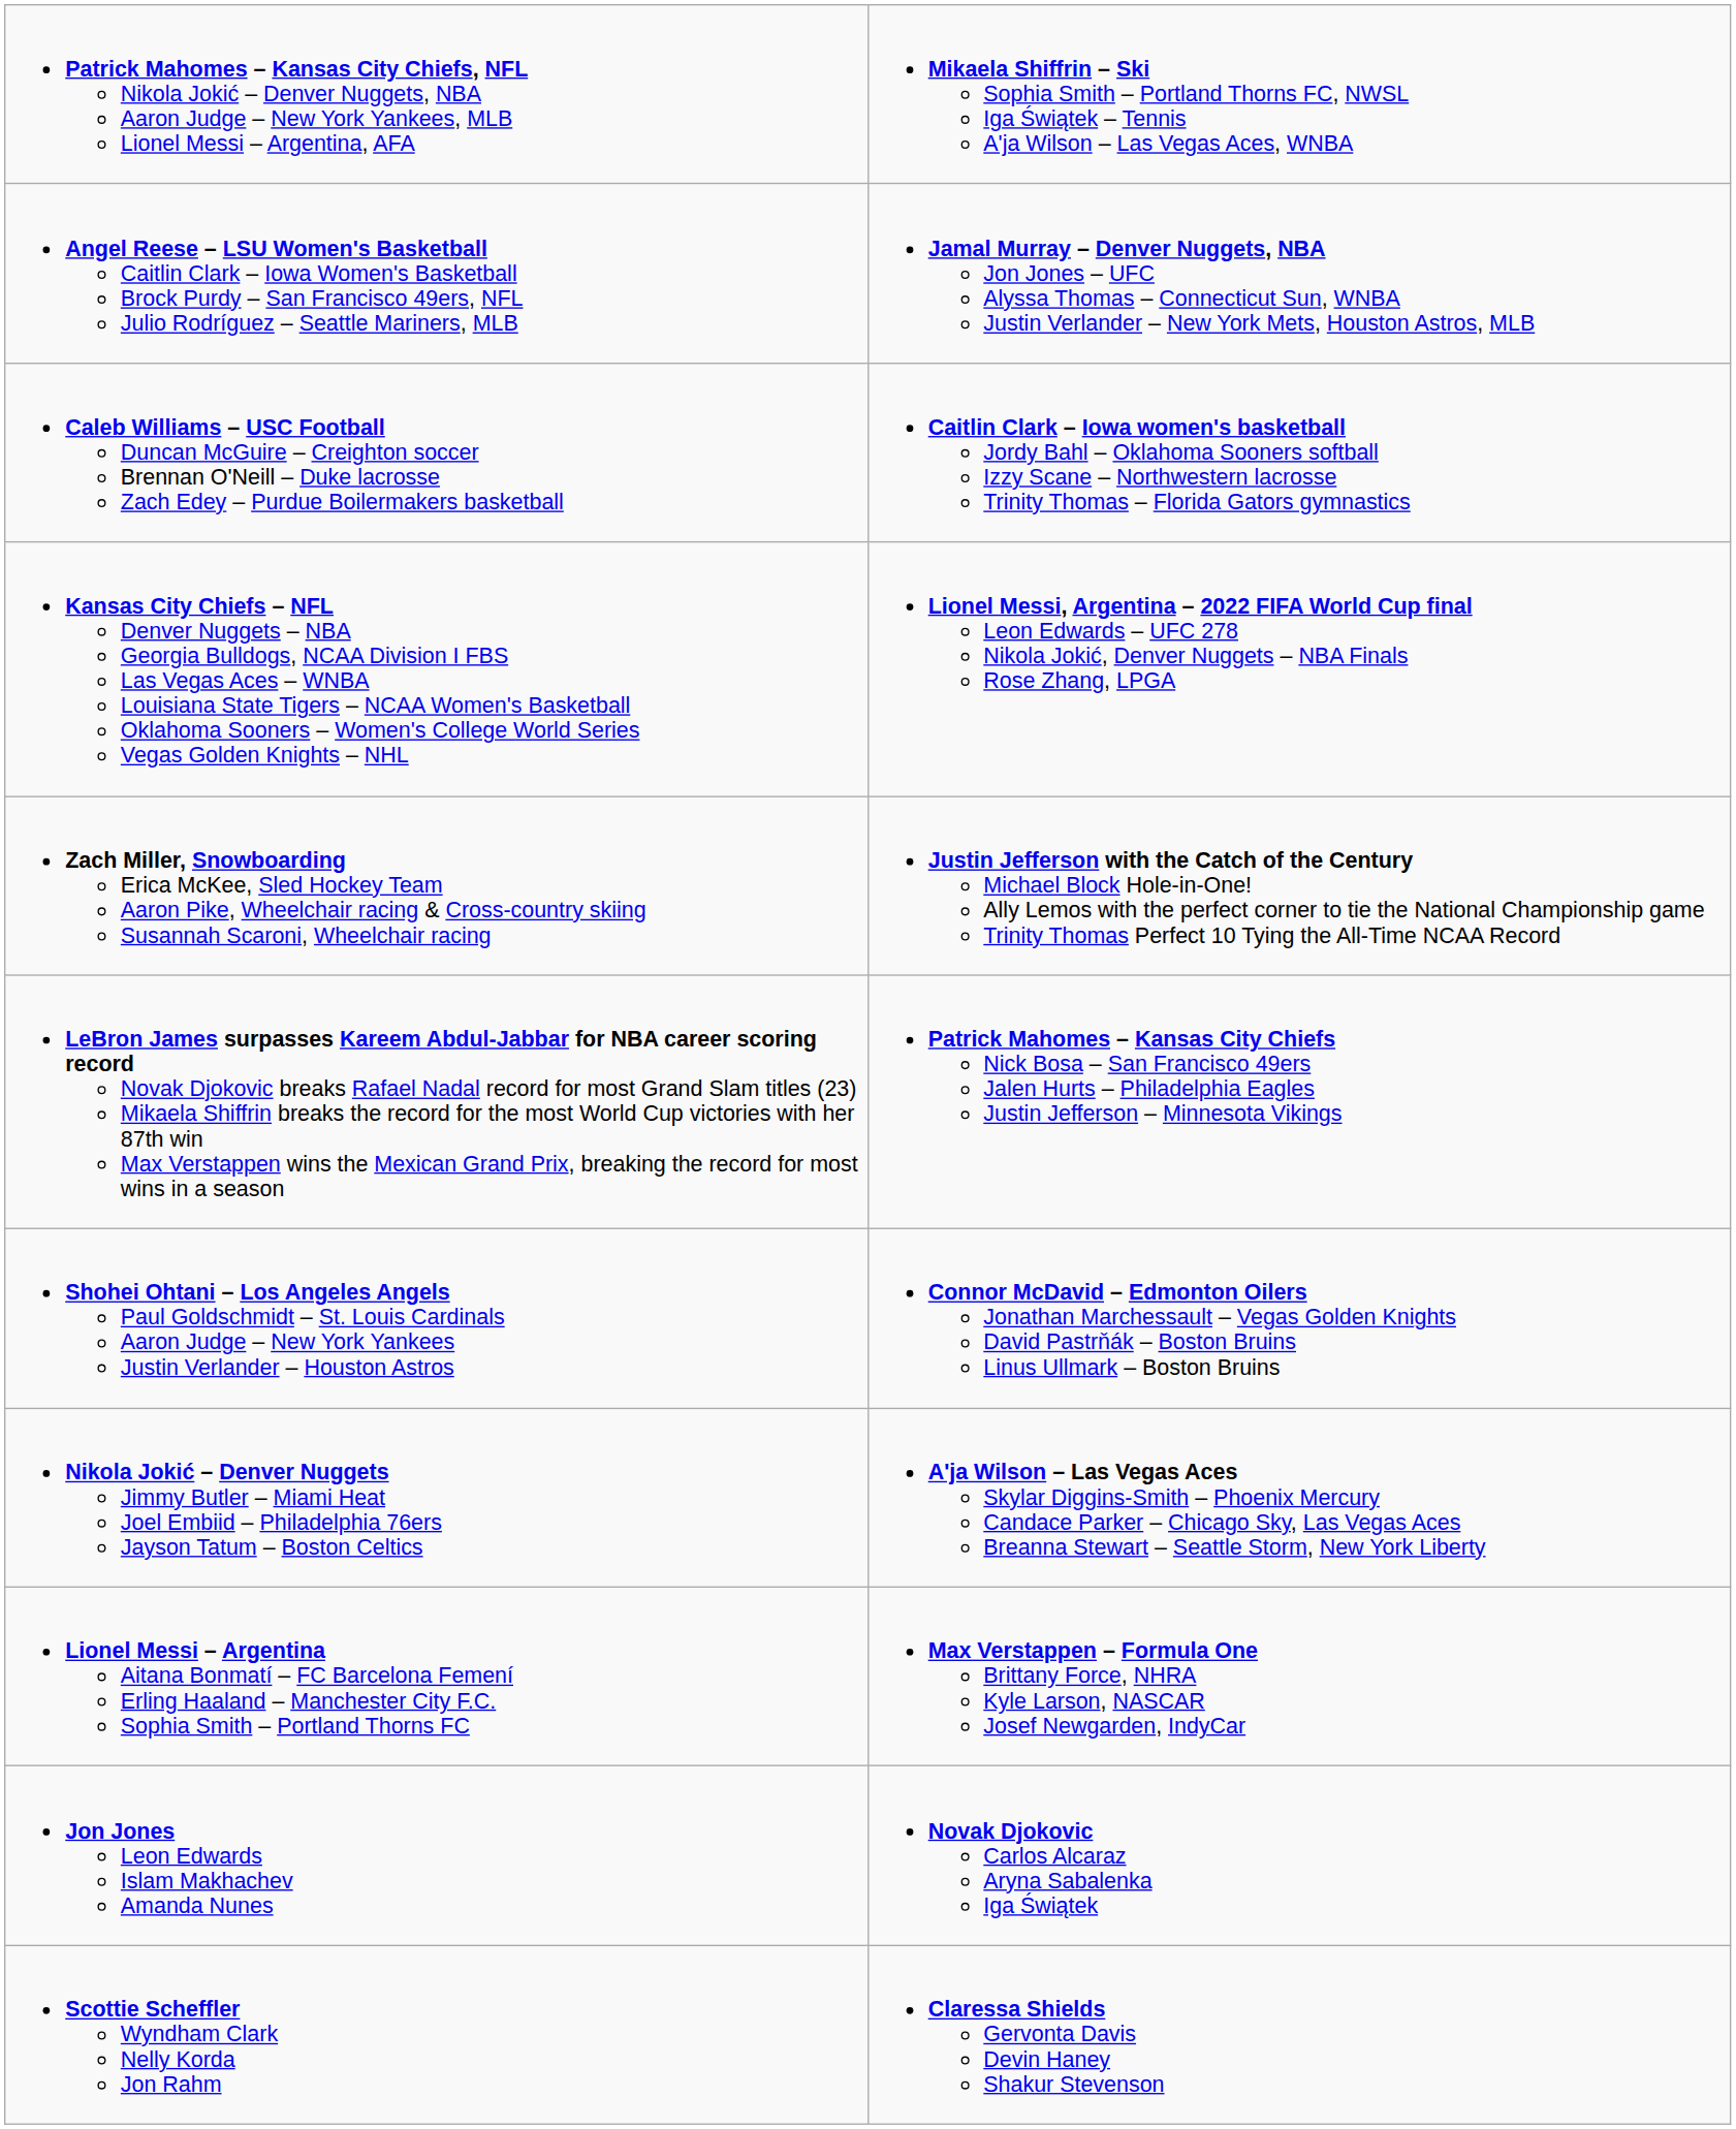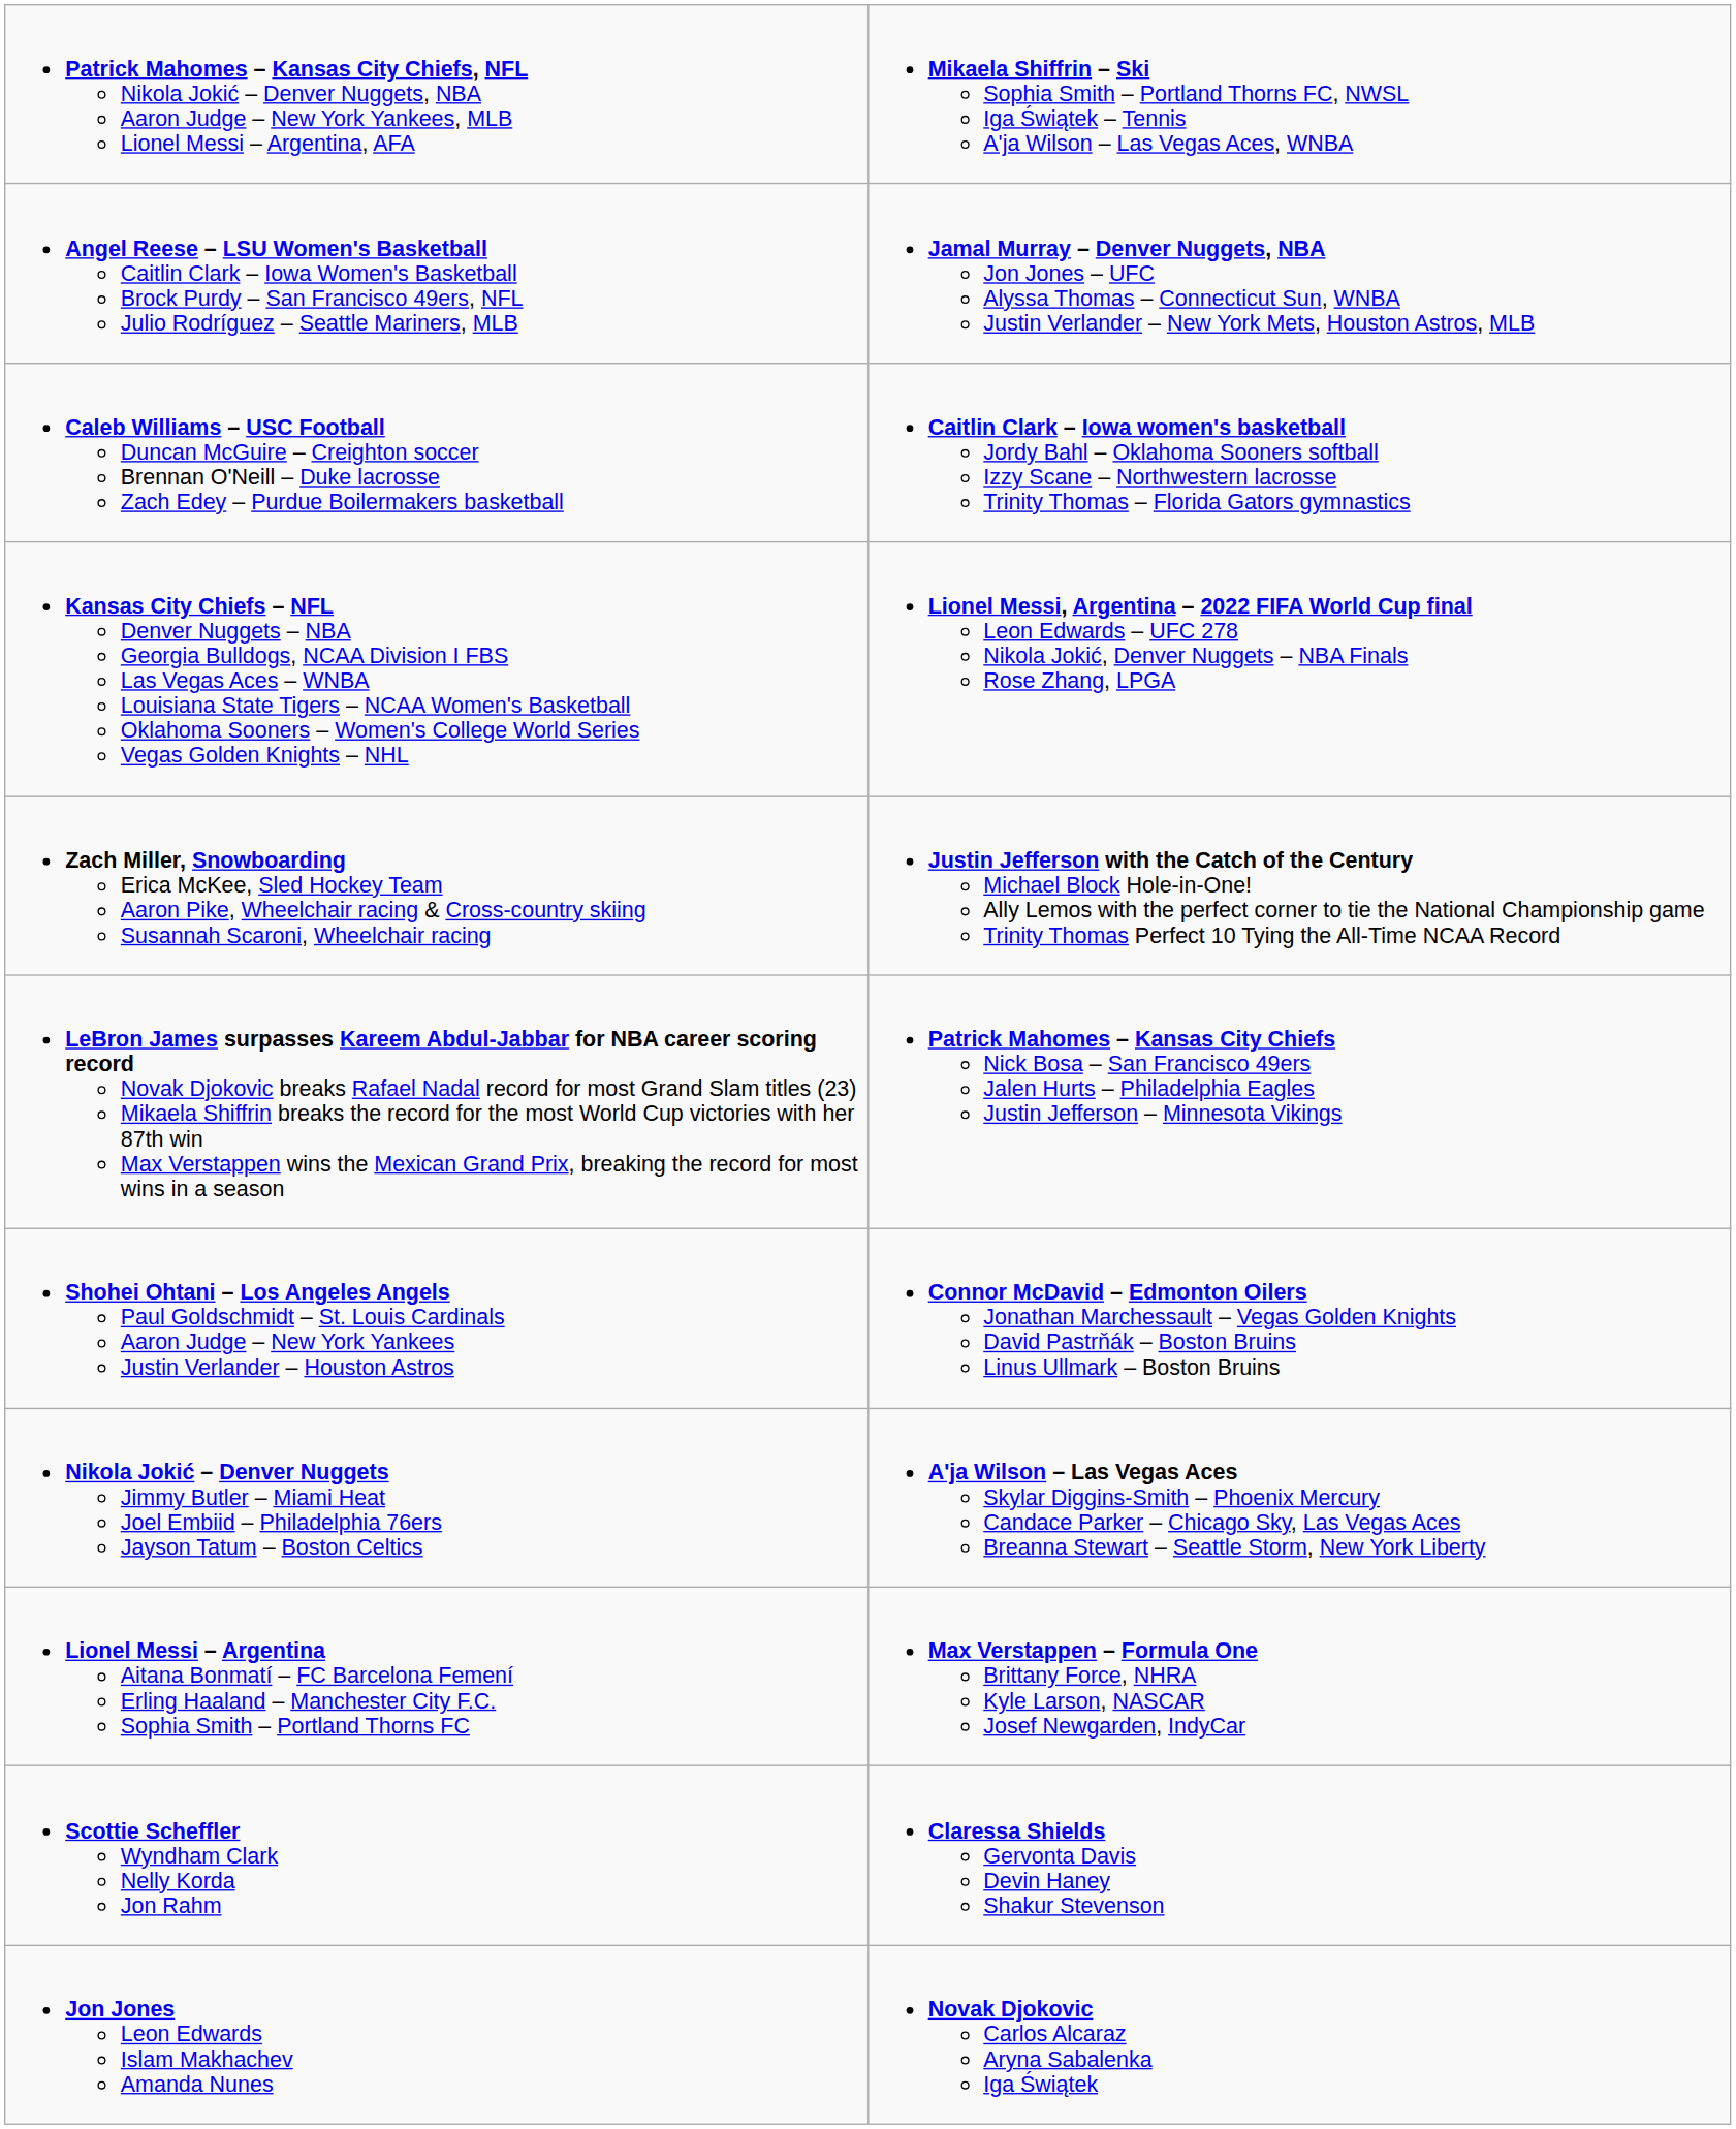rows swapped: Scottie Scheffler Wyndham Clark Nelly Korda Jon Rahm <-> Jon Jones Leon Edwards Islam Makhachev Amanda Nunes
